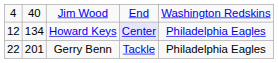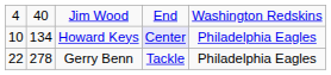Howard Keys | column 1: 12 -> 10
Gerry Benn | column 2: 201 -> 278
